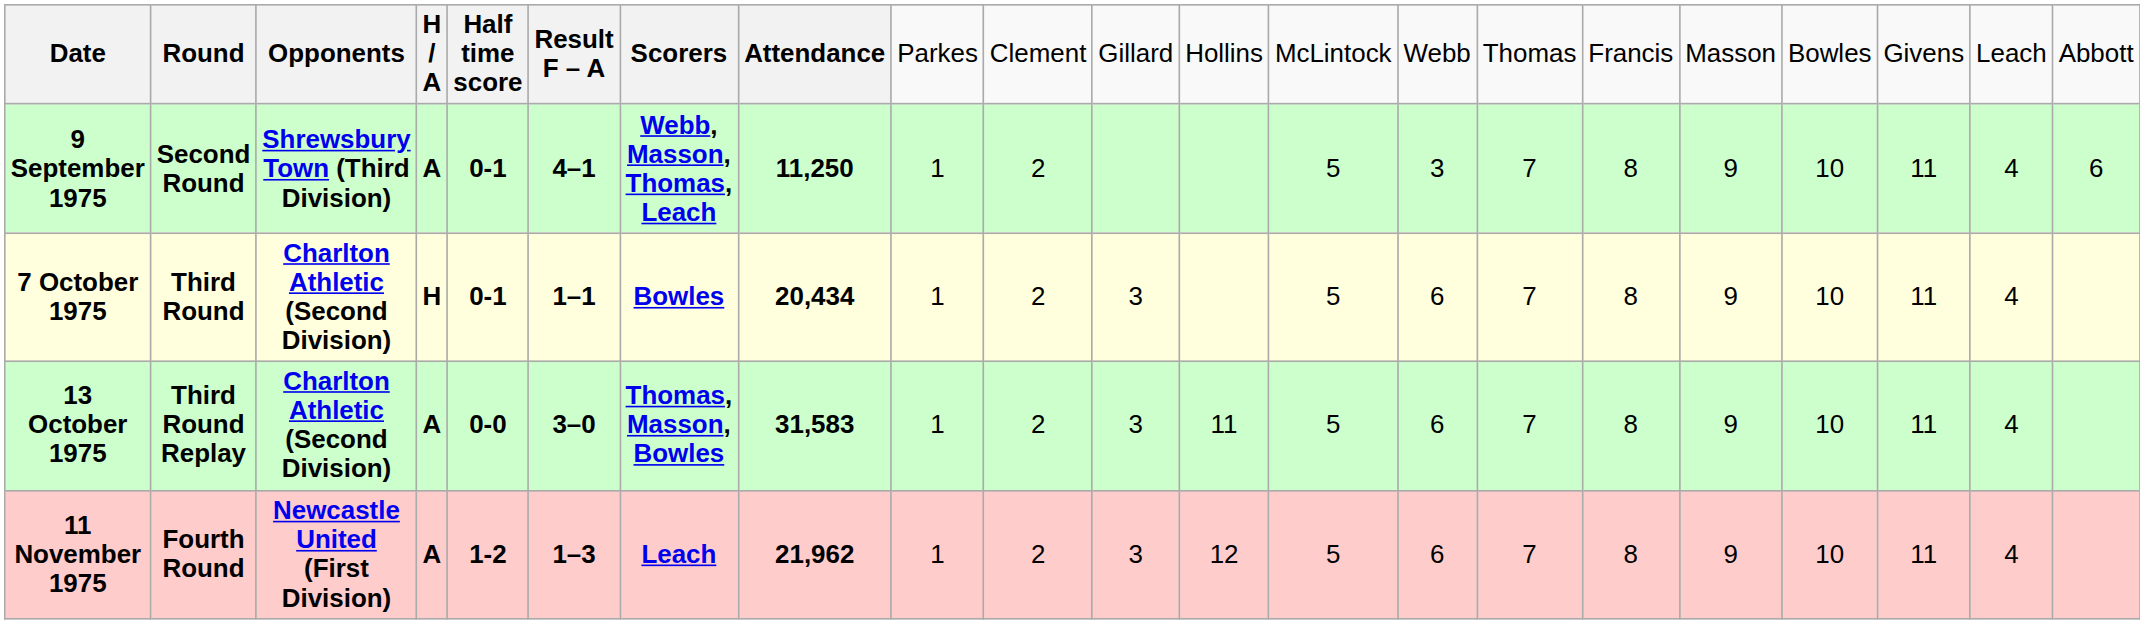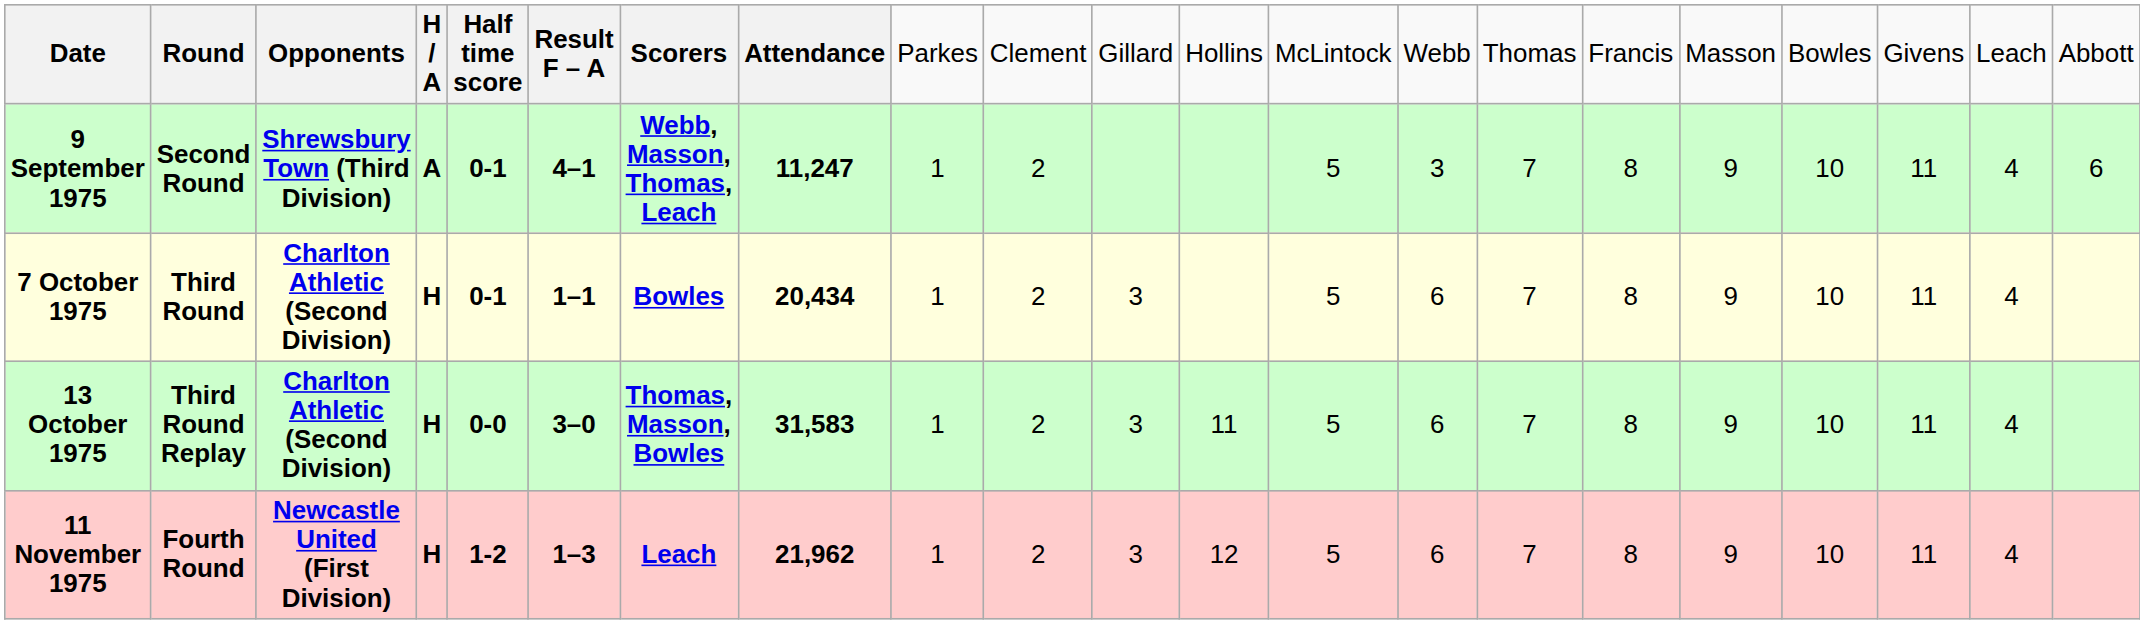9 September 1975 | column 8: 11,250 -> 11,247
13 October 1975 | column 4: A -> H
11 November 1975 | column 4: A -> H
